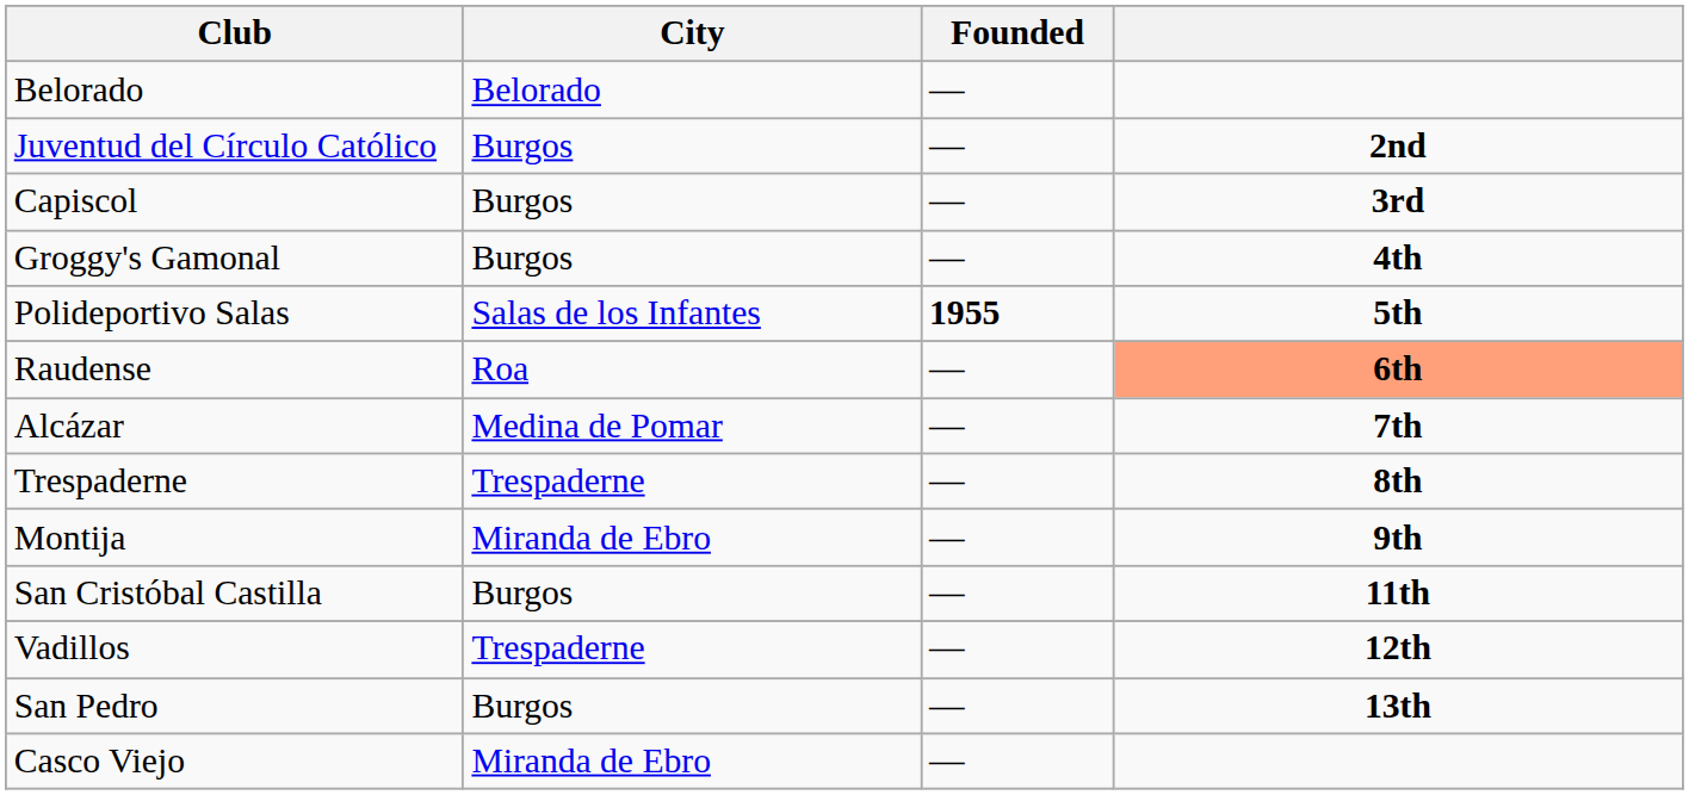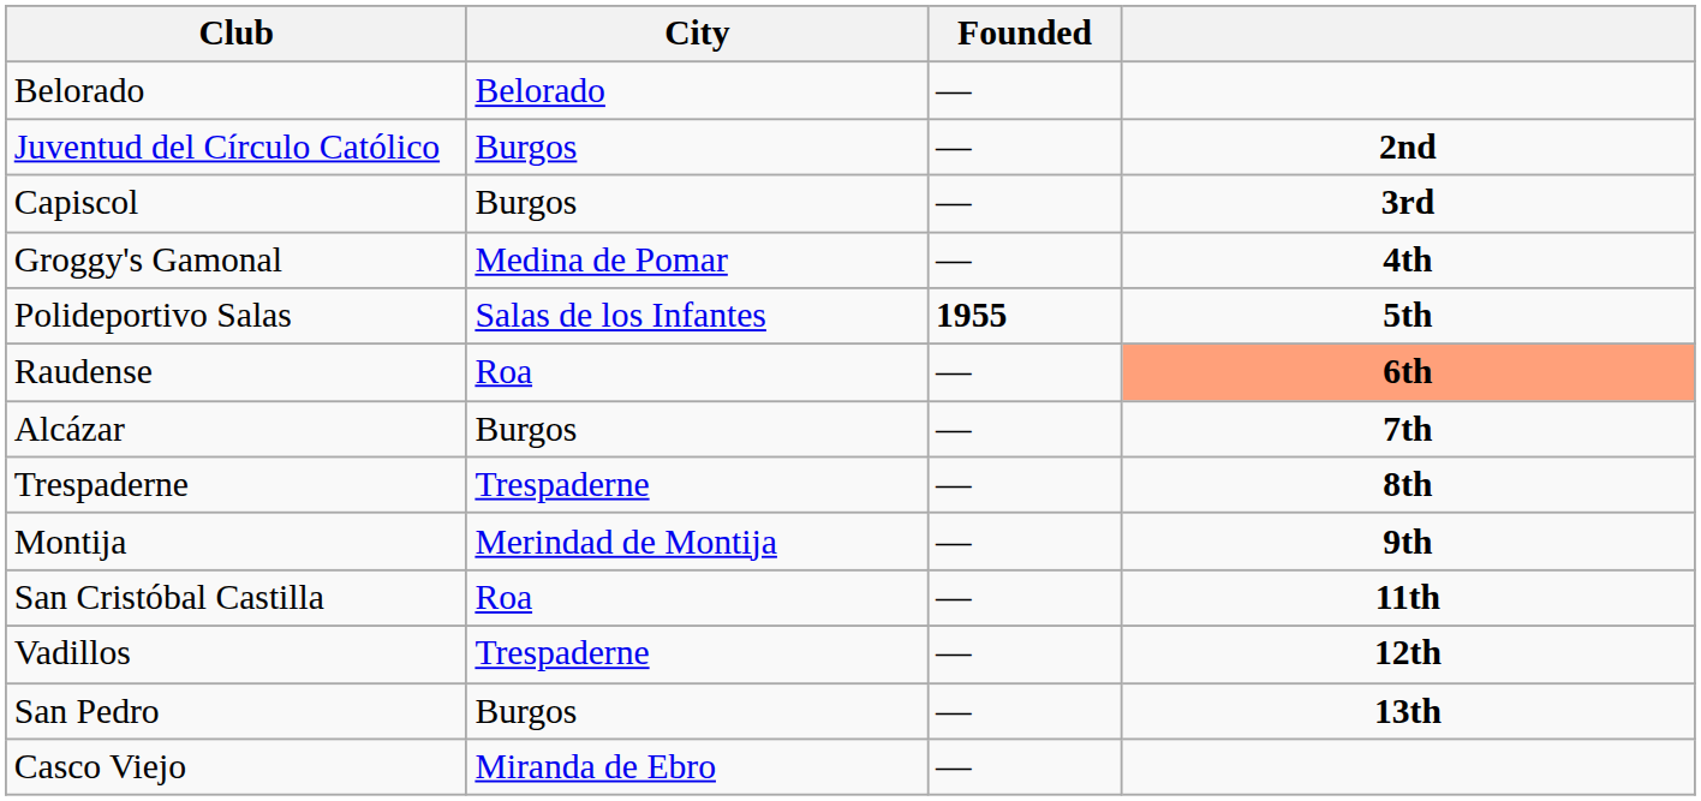Groggy's Gamonal | City: Burgos -> Medina de Pomar
Alcázar | City: Medina de Pomar -> Burgos
Montija | City: Miranda de Ebro -> Merindad de Montija
San Cristóbal Castilla | City: Burgos -> Roa
